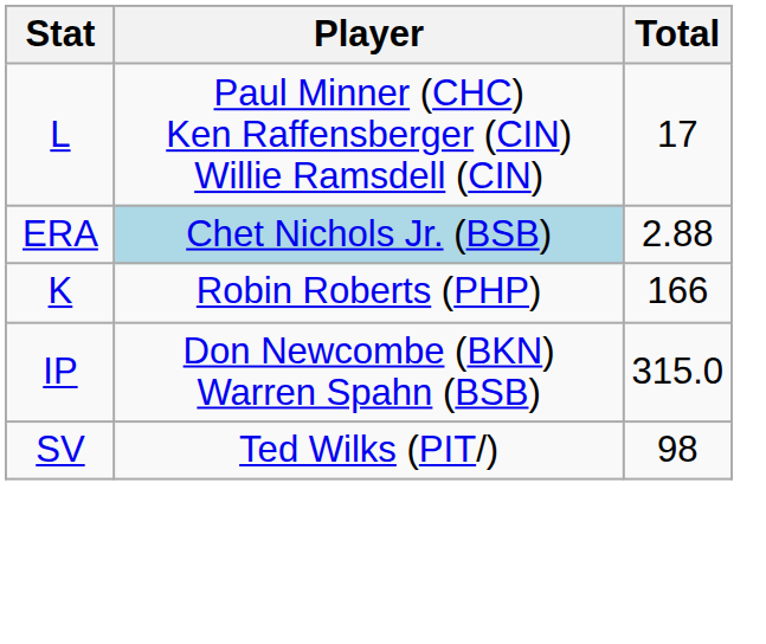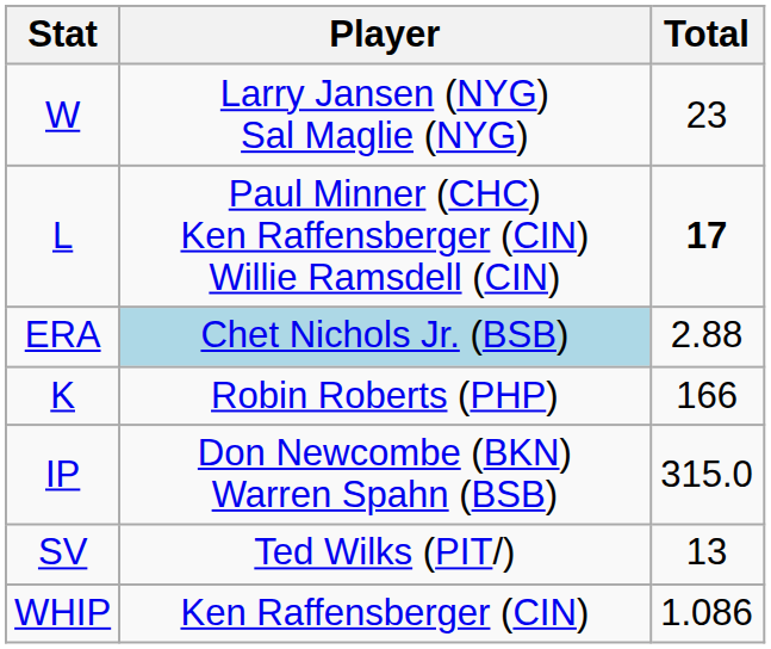+ row: W | Larry Jansen (NYG) Sal Maglie (NYG) | 23
L | Total: normal -> bold
SV | Total: 98 -> 13
+ row: WHIP | Ken Raffensberger (CIN) | 1.086
